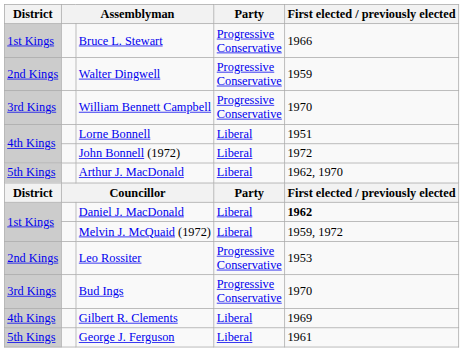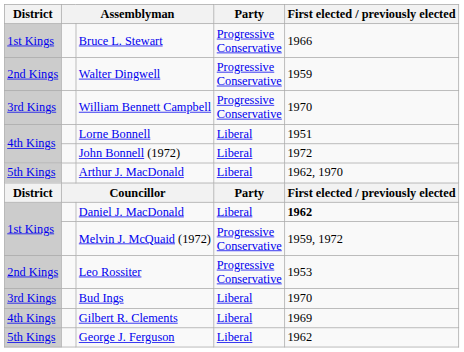Melvin J. McQuaid (1972) | Party: Liberal -> Progressive Conservative
Bud Ings | Party: Progressive Conservative -> Liberal
George J. Ferguson | First elected / previously elected: 1961 -> 1962
